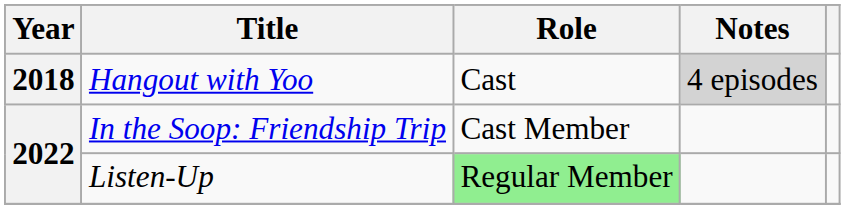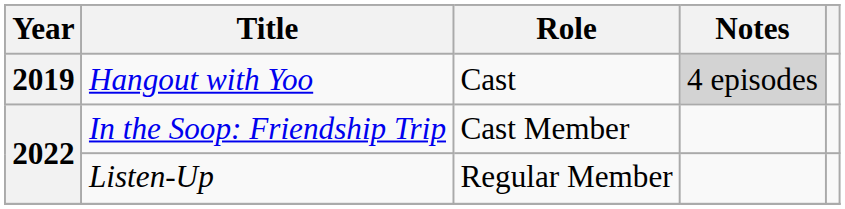Hangout with Yoo | Year: 2018 -> 2019
Listen-Up | Role: lightgreen background -> no background
